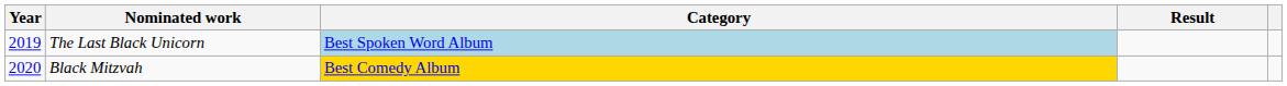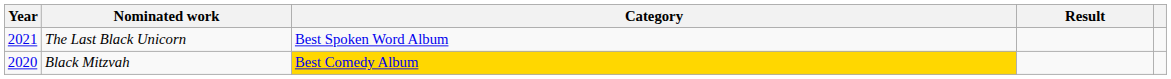The Last Black Unicorn | Year: 2019 -> 2021
The Last Black Unicorn | Category: lightblue background -> no background
